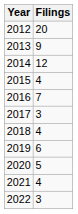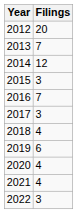2013 | Filings: 9 -> 7
2015 | Filings: 4 -> 3
2020 | Filings: 5 -> 4
